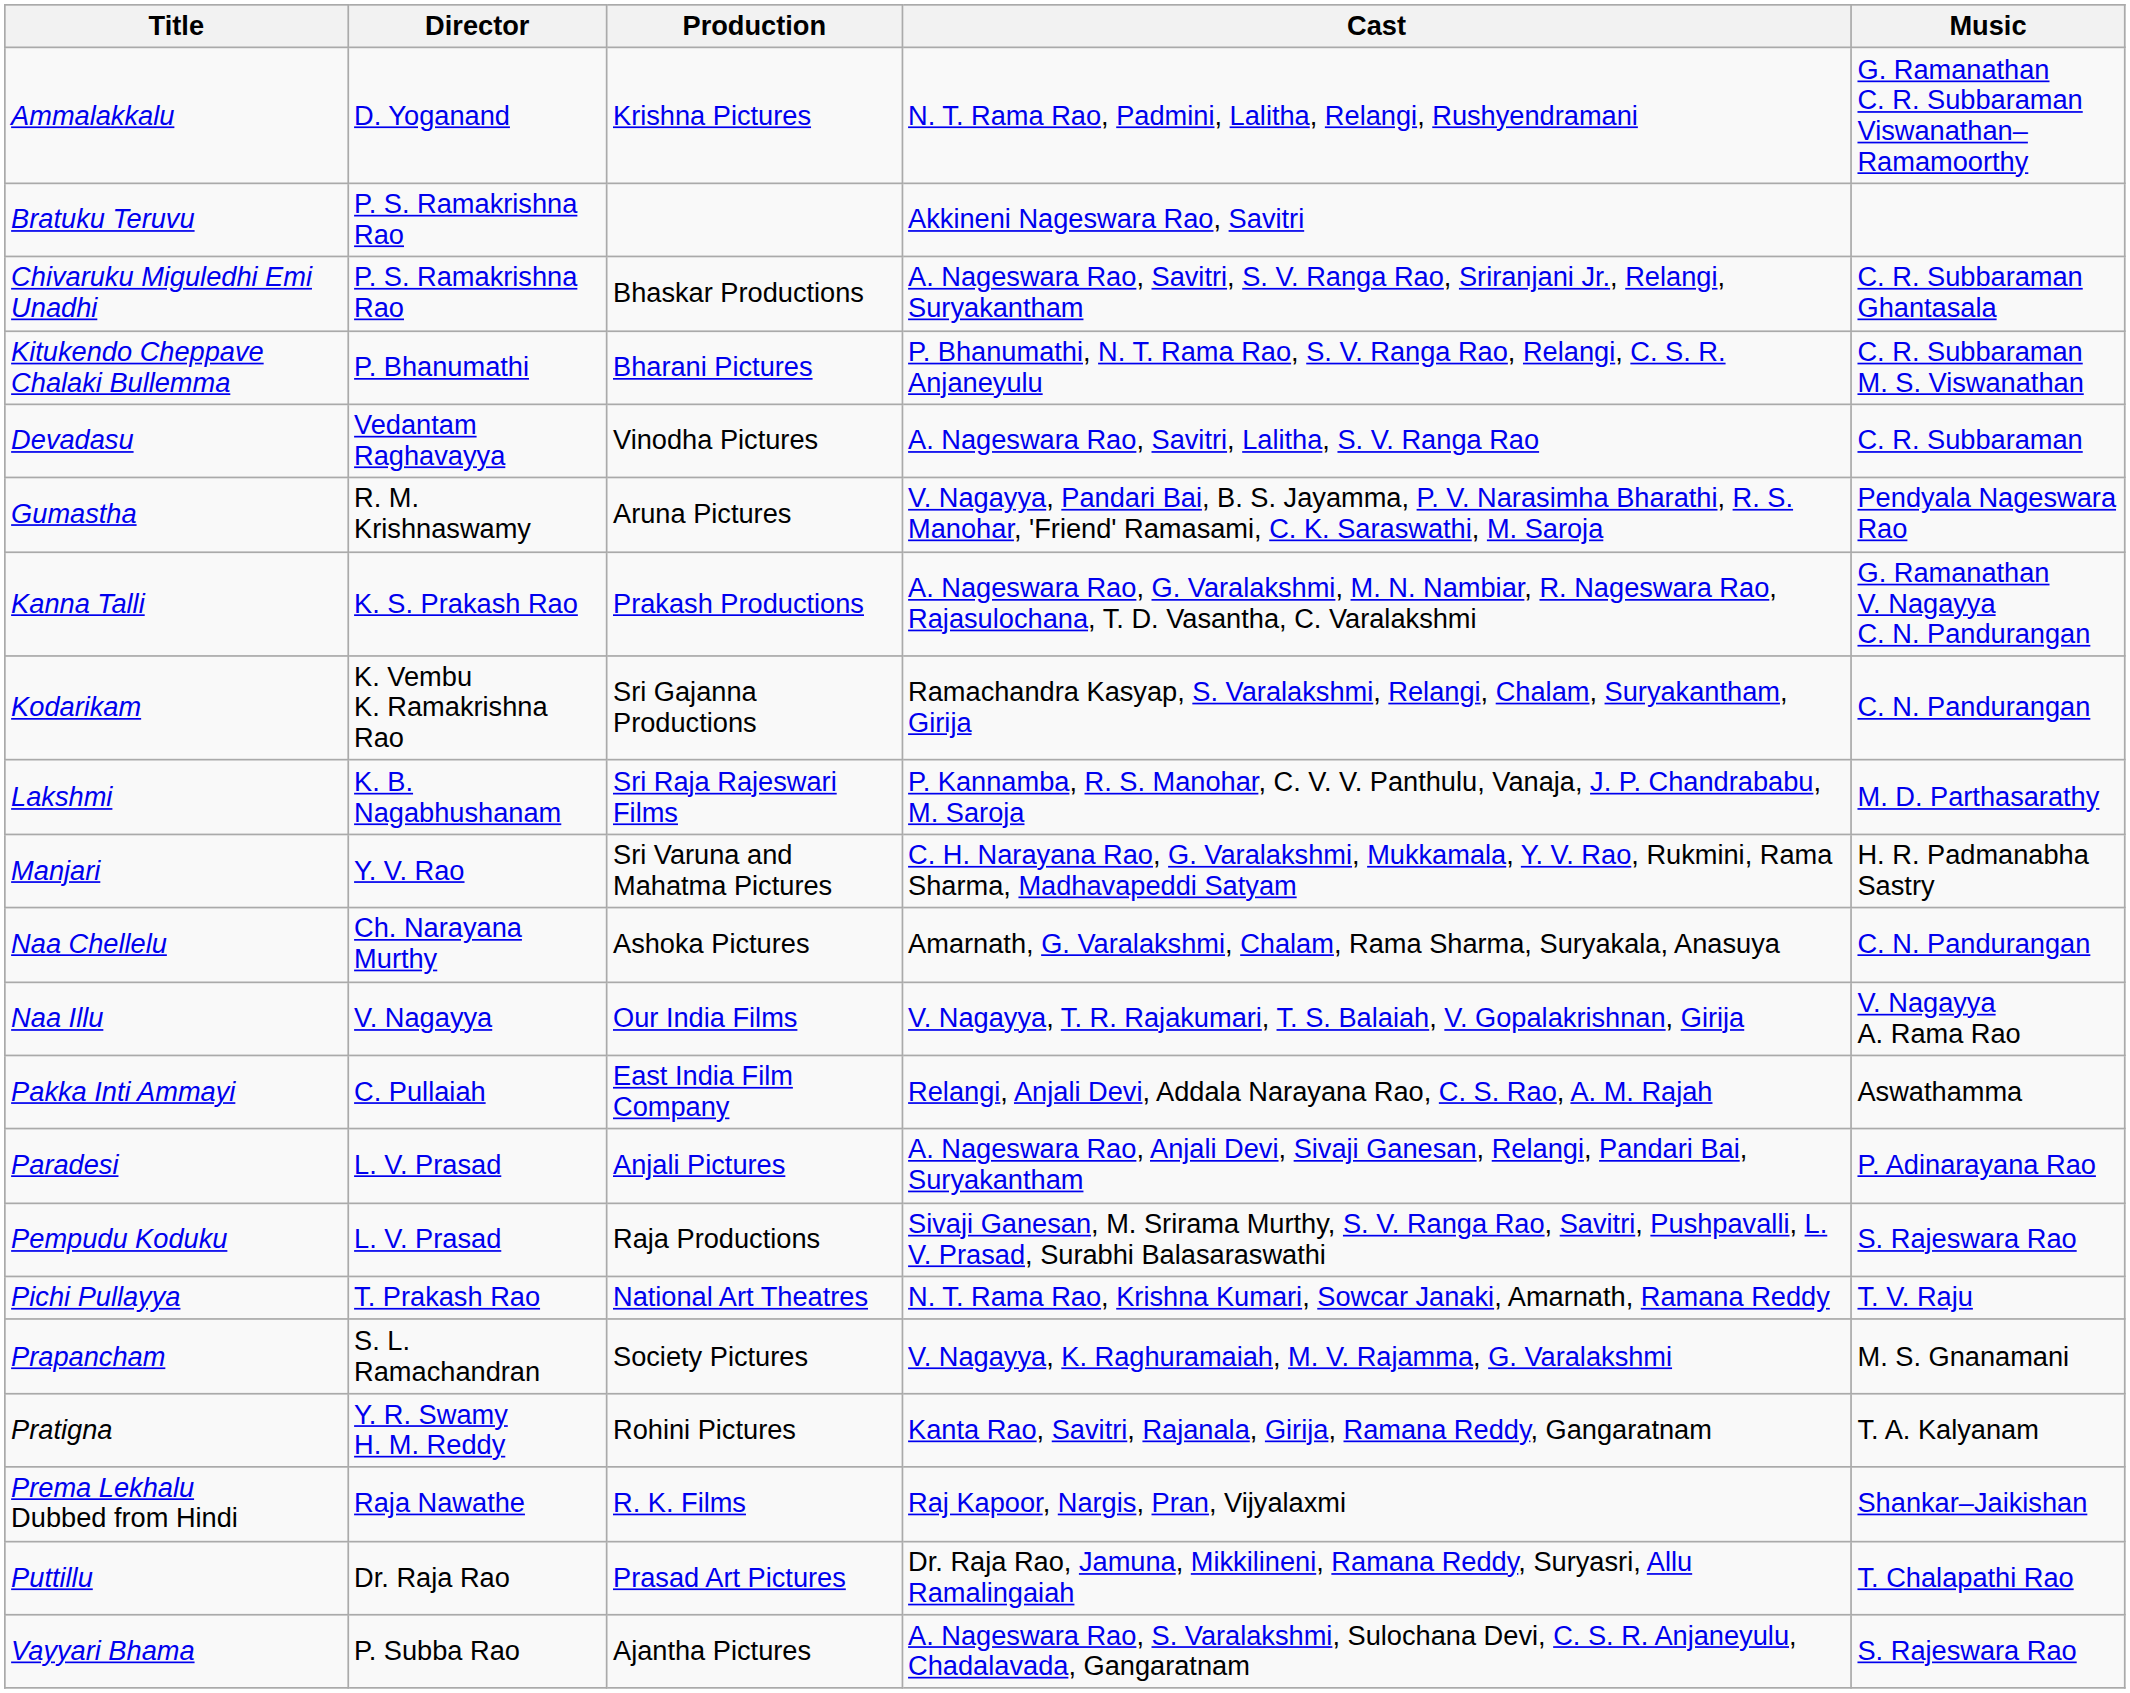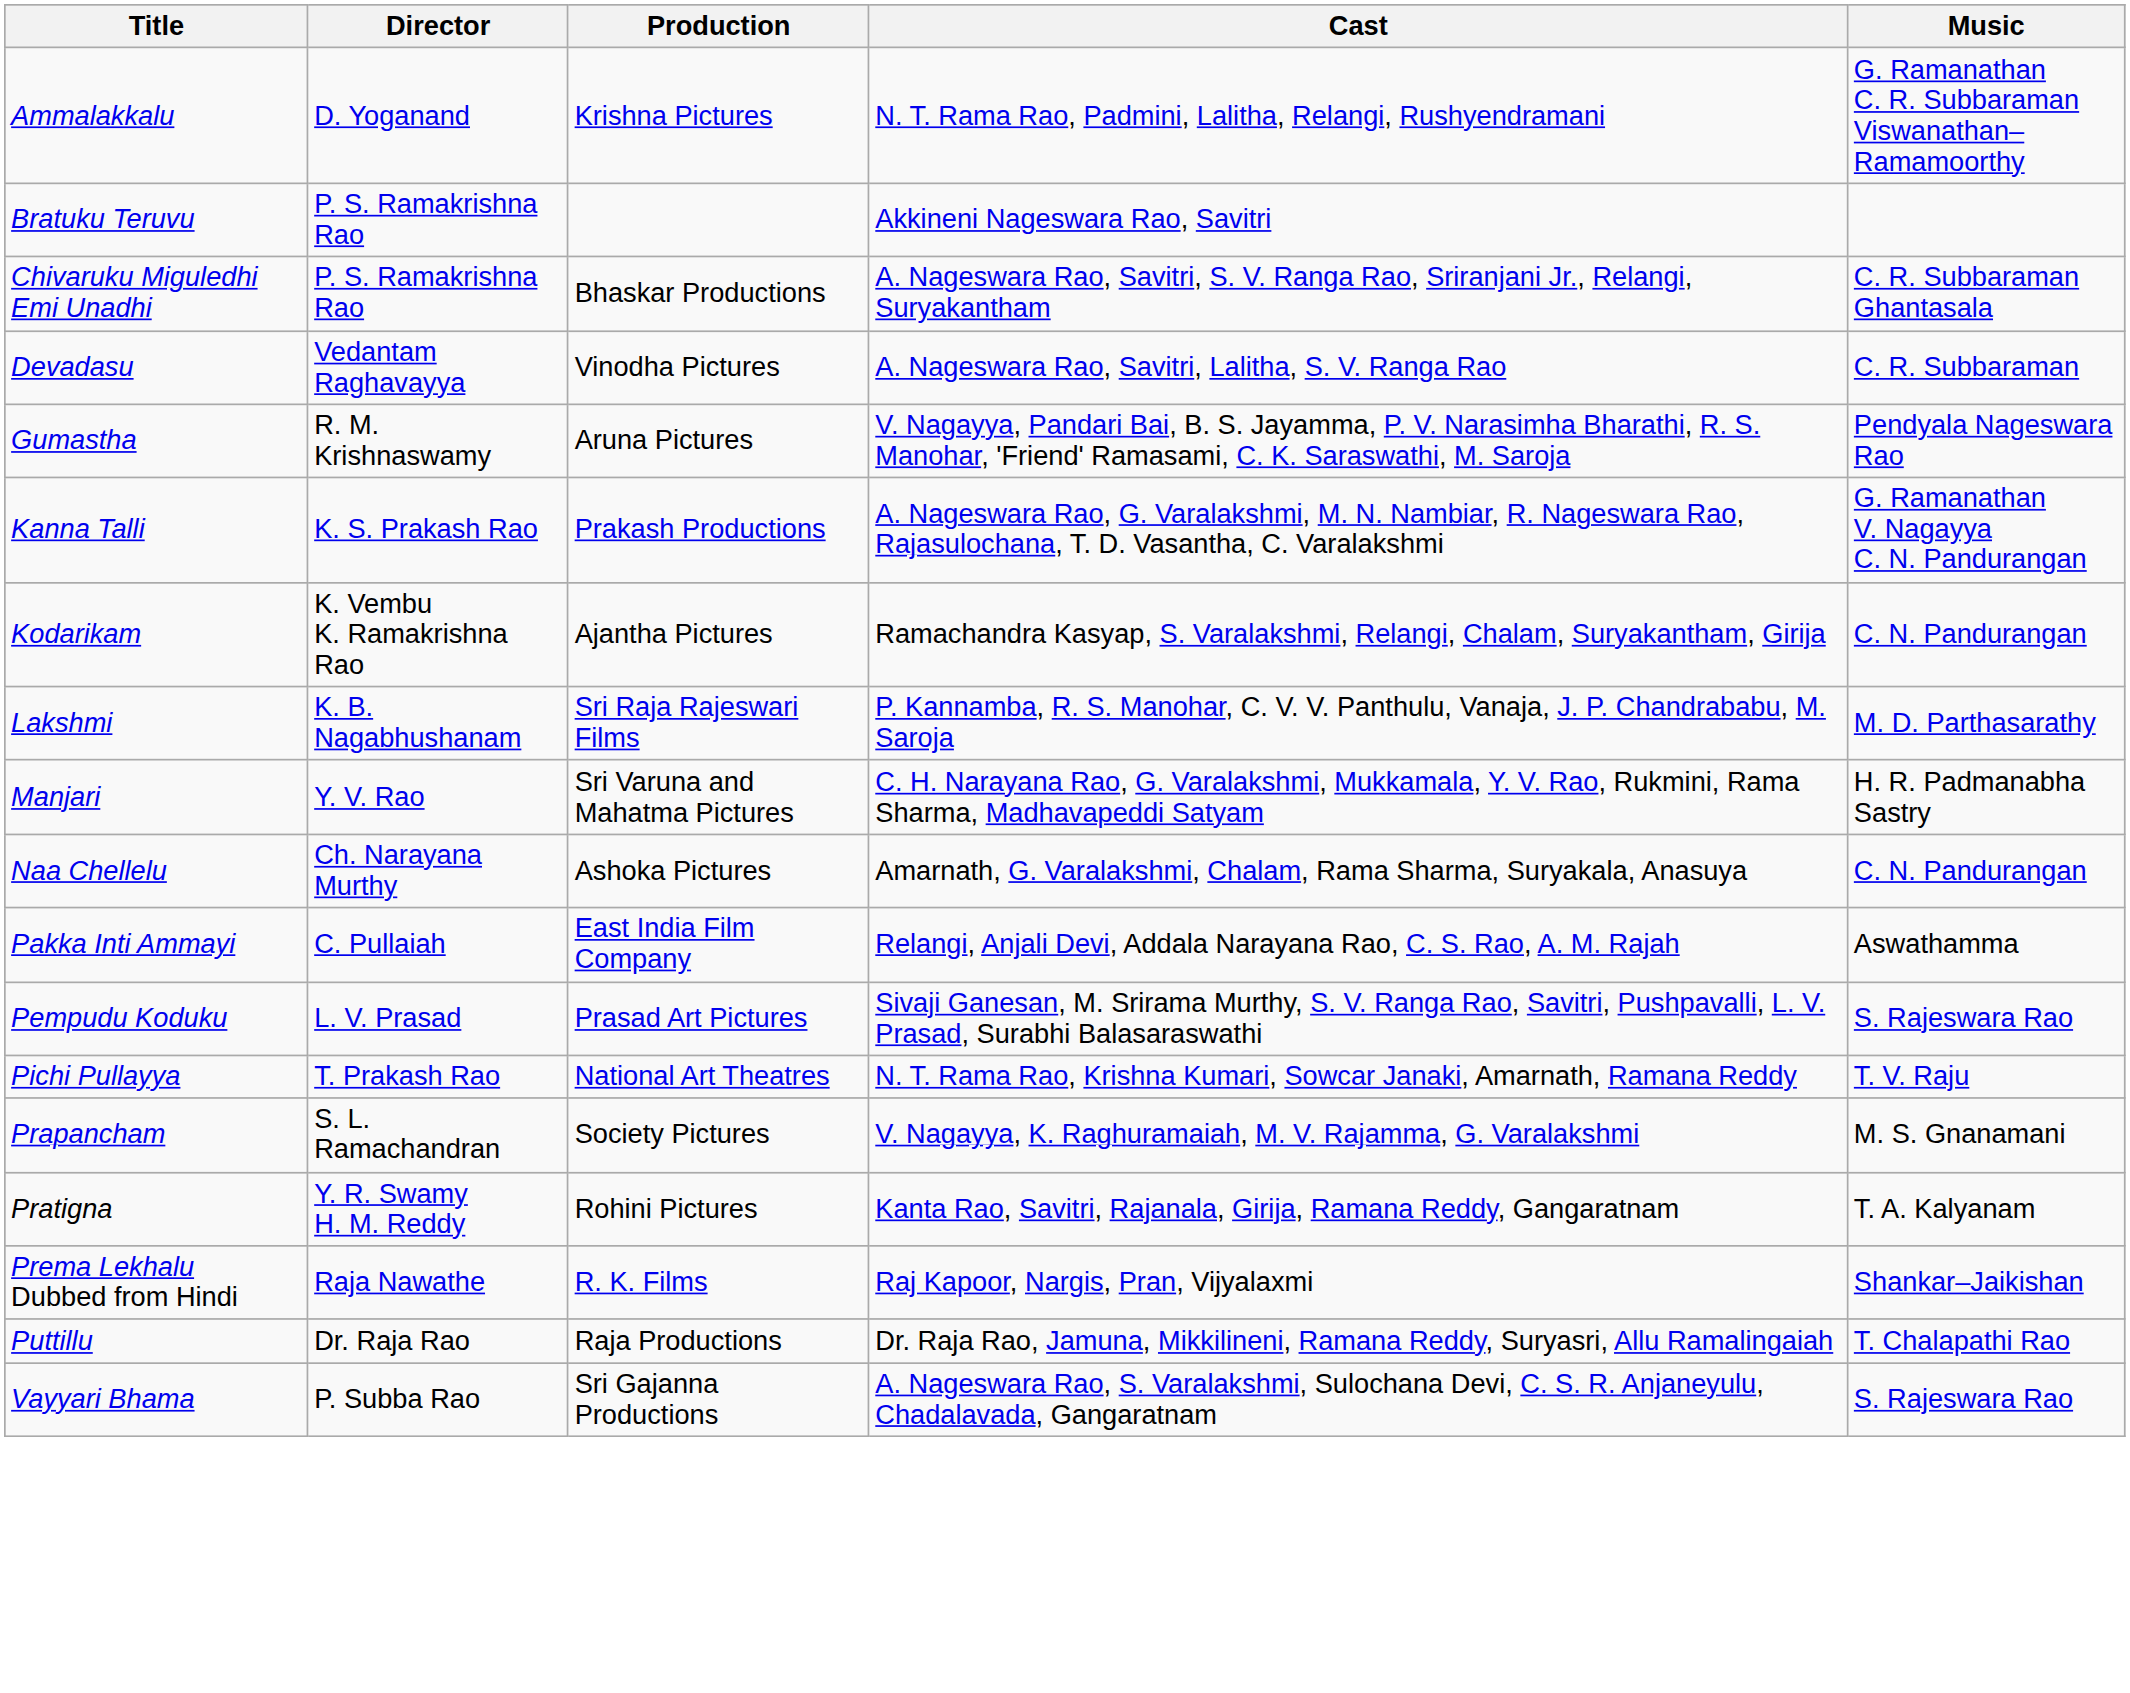- row: Kitukendo Cheppave Chalaki Bullemma | P. Bhanumathi | Bharani Pictures | P. Bhanumathi, N. T. Rama Rao, S. V. Ranga Rao, Relangi, C. S. R. Anjaneyulu | C. R. Subbaraman M. S. Viswanathan
Kodarikam | Production: Sri Gajanna Productions -> Ajantha Pictures
- row: Naa Illu | V. Nagayya | Our India Films | V. Nagayya, T. R. Rajakumari, T. S. Balaiah, V. Gopalakrishnan, Girija | V. Nagayya A. Rama Rao
- row: Paradesi | L. V. Prasad | Anjali Pictures | A. Nageswara Rao, Anjali Devi, Sivaji Ganesan, Relangi, Pandari Bai, Suryakantham | P. Adinarayana Rao
Pempudu Koduku | Production: Raja Productions -> Prasad Art Pictures
Puttillu | Production: Prasad Art Pictures -> Raja Productions
Vayyari Bhama | Production: Ajantha Pictures -> Sri Gajanna Productions
